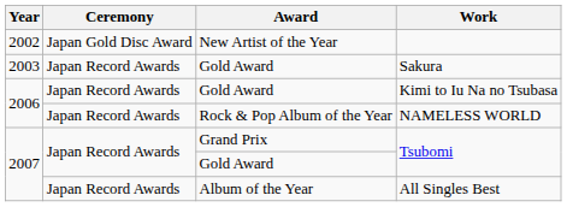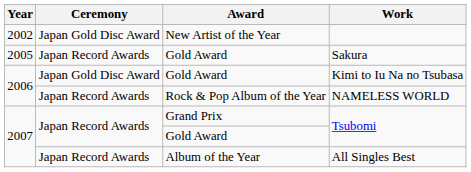Sakura | Year: 2003 -> 2005
Kimi to Iu Na no Tsubasa | Ceremony: Japan Record Awards -> Japan Gold Disc Award
